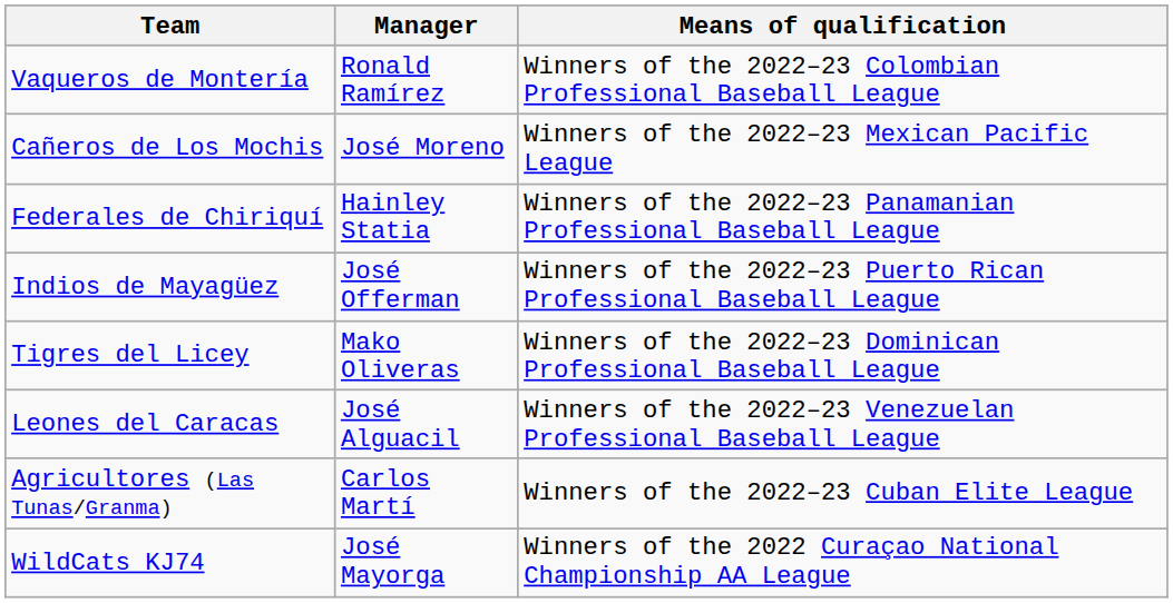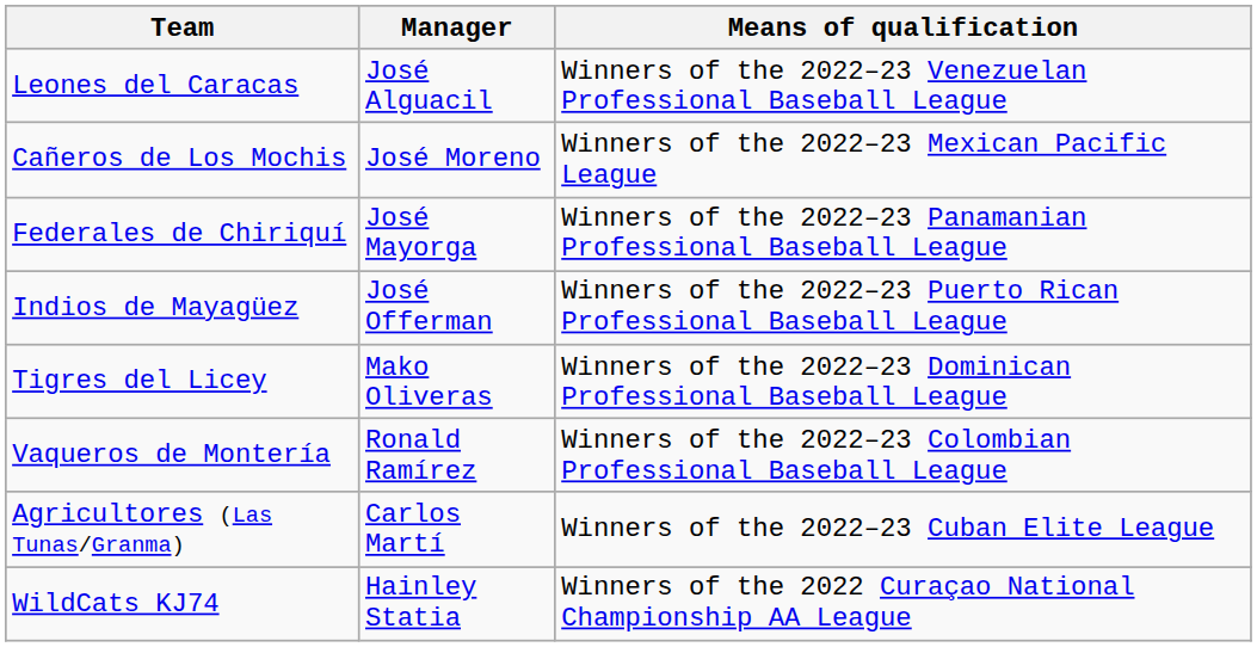rows swapped: Vaqueros de Montería <-> Leones del Caracas
Federales de Chiriquí | Manager: Hainley Statia -> José Mayorga
WildCats KJ74 | Manager: José Mayorga -> Hainley Statia
